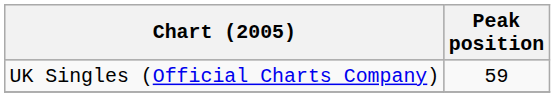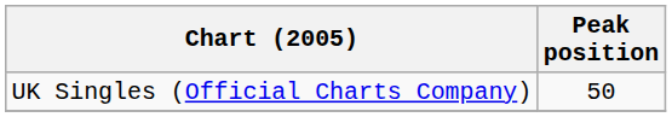UK Singles (Official Charts Company) | Peak position: 59 -> 50
